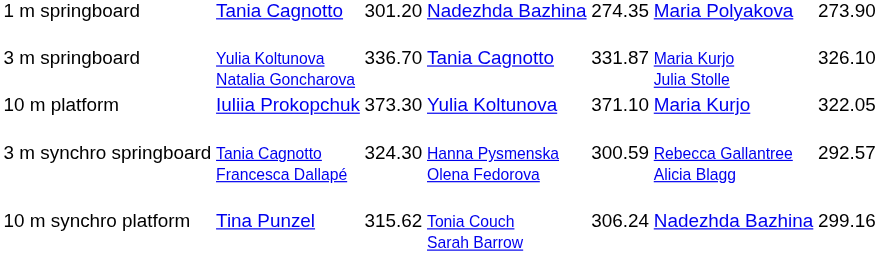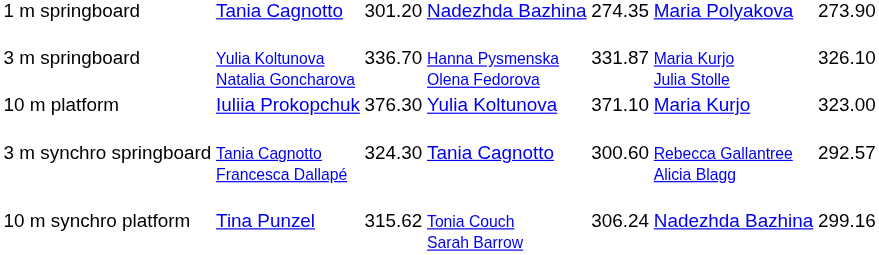3 m springboard | column 4: Tania Cagnotto -> Hanna Pysmenska Olena Fedorova
10 m platform | column 3: 373.30 -> 376.30
10 m platform | column 7: 322.05 -> 323.00
3 m synchro springboard | column 4: Hanna Pysmenska Olena Fedorova -> Tania Cagnotto
3 m synchro springboard | column 5: 300.59 -> 300.60
